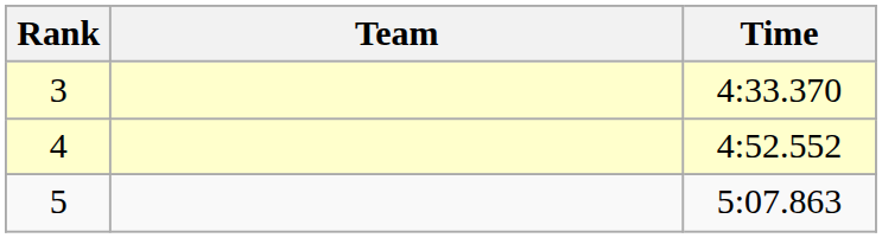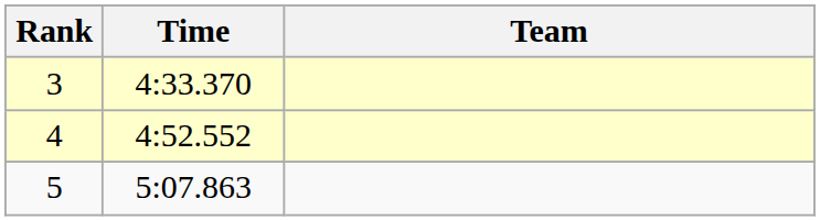columns swapped: Team <-> Time
